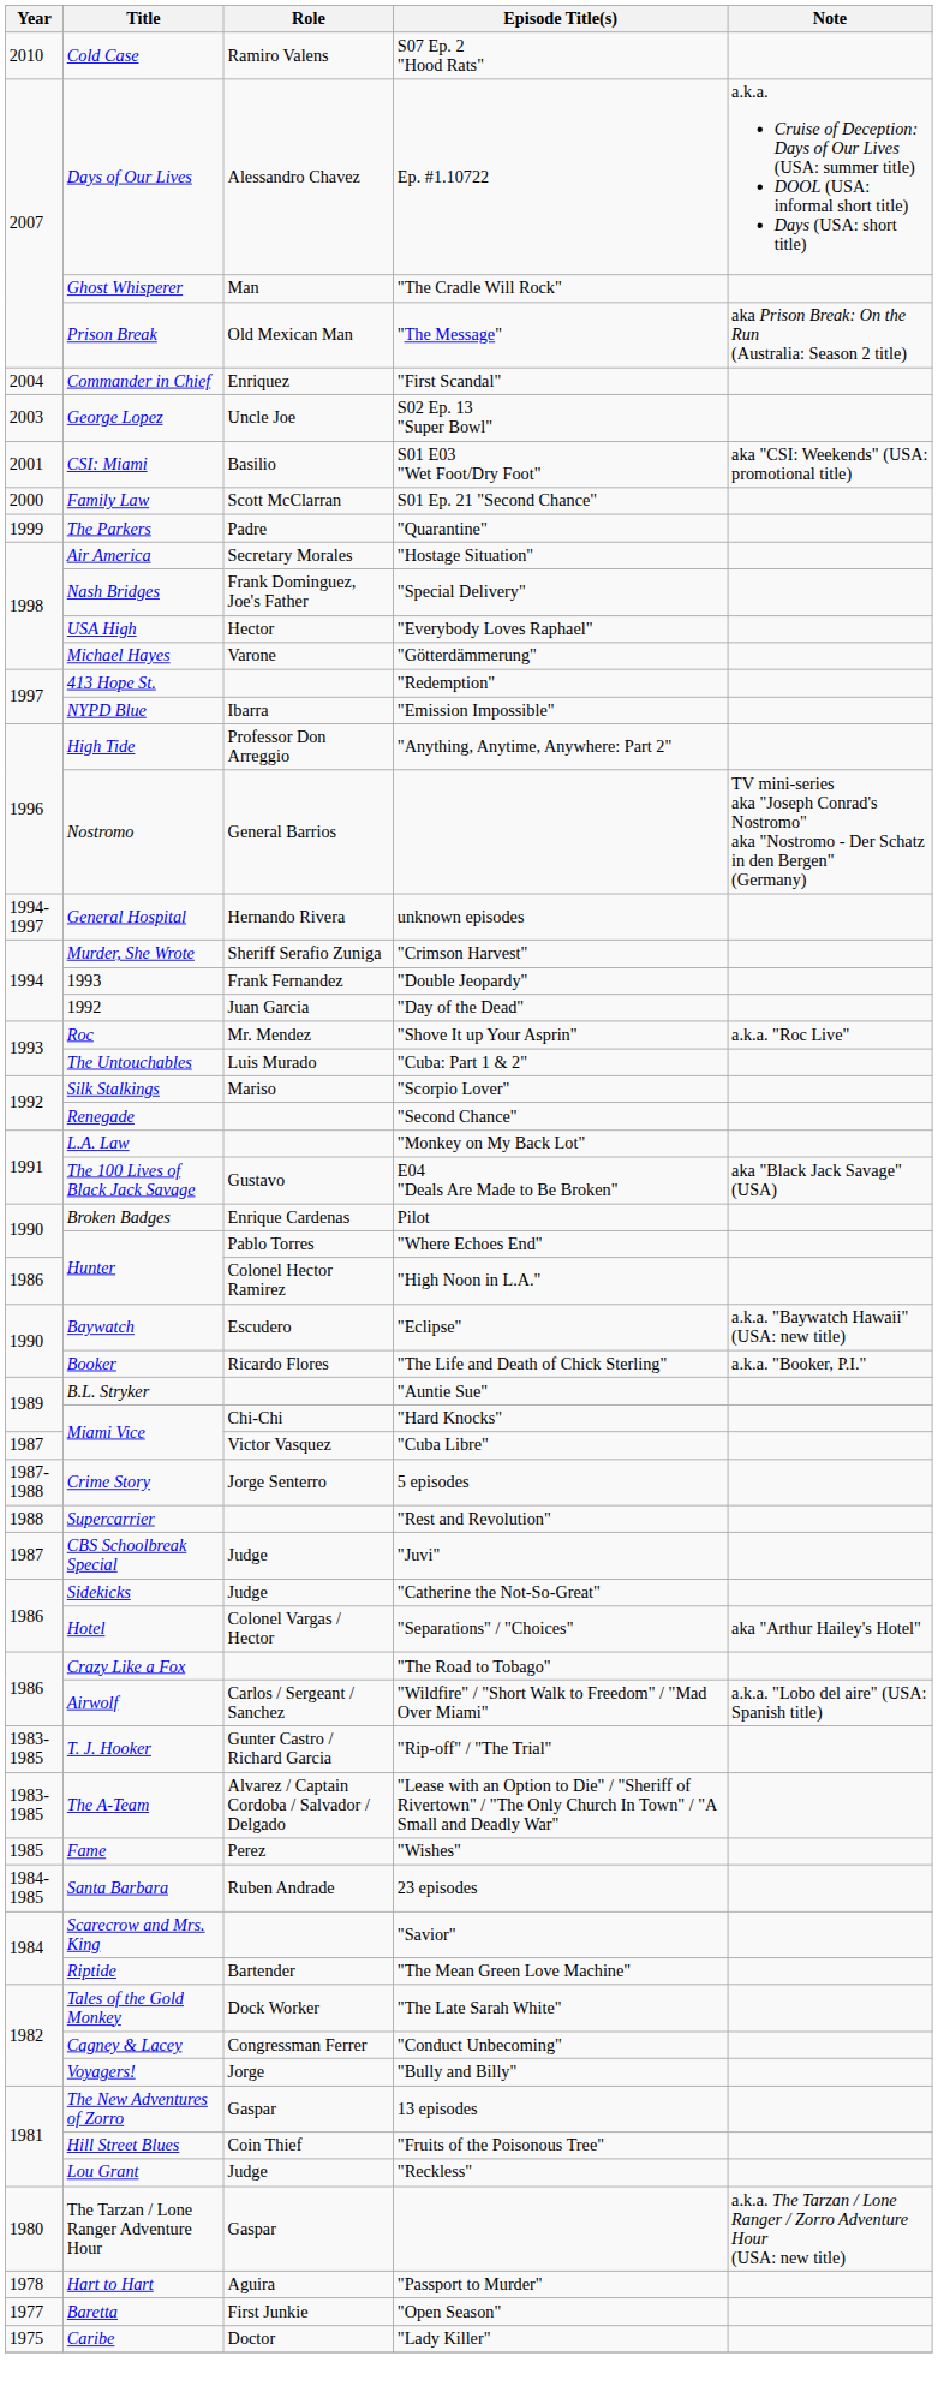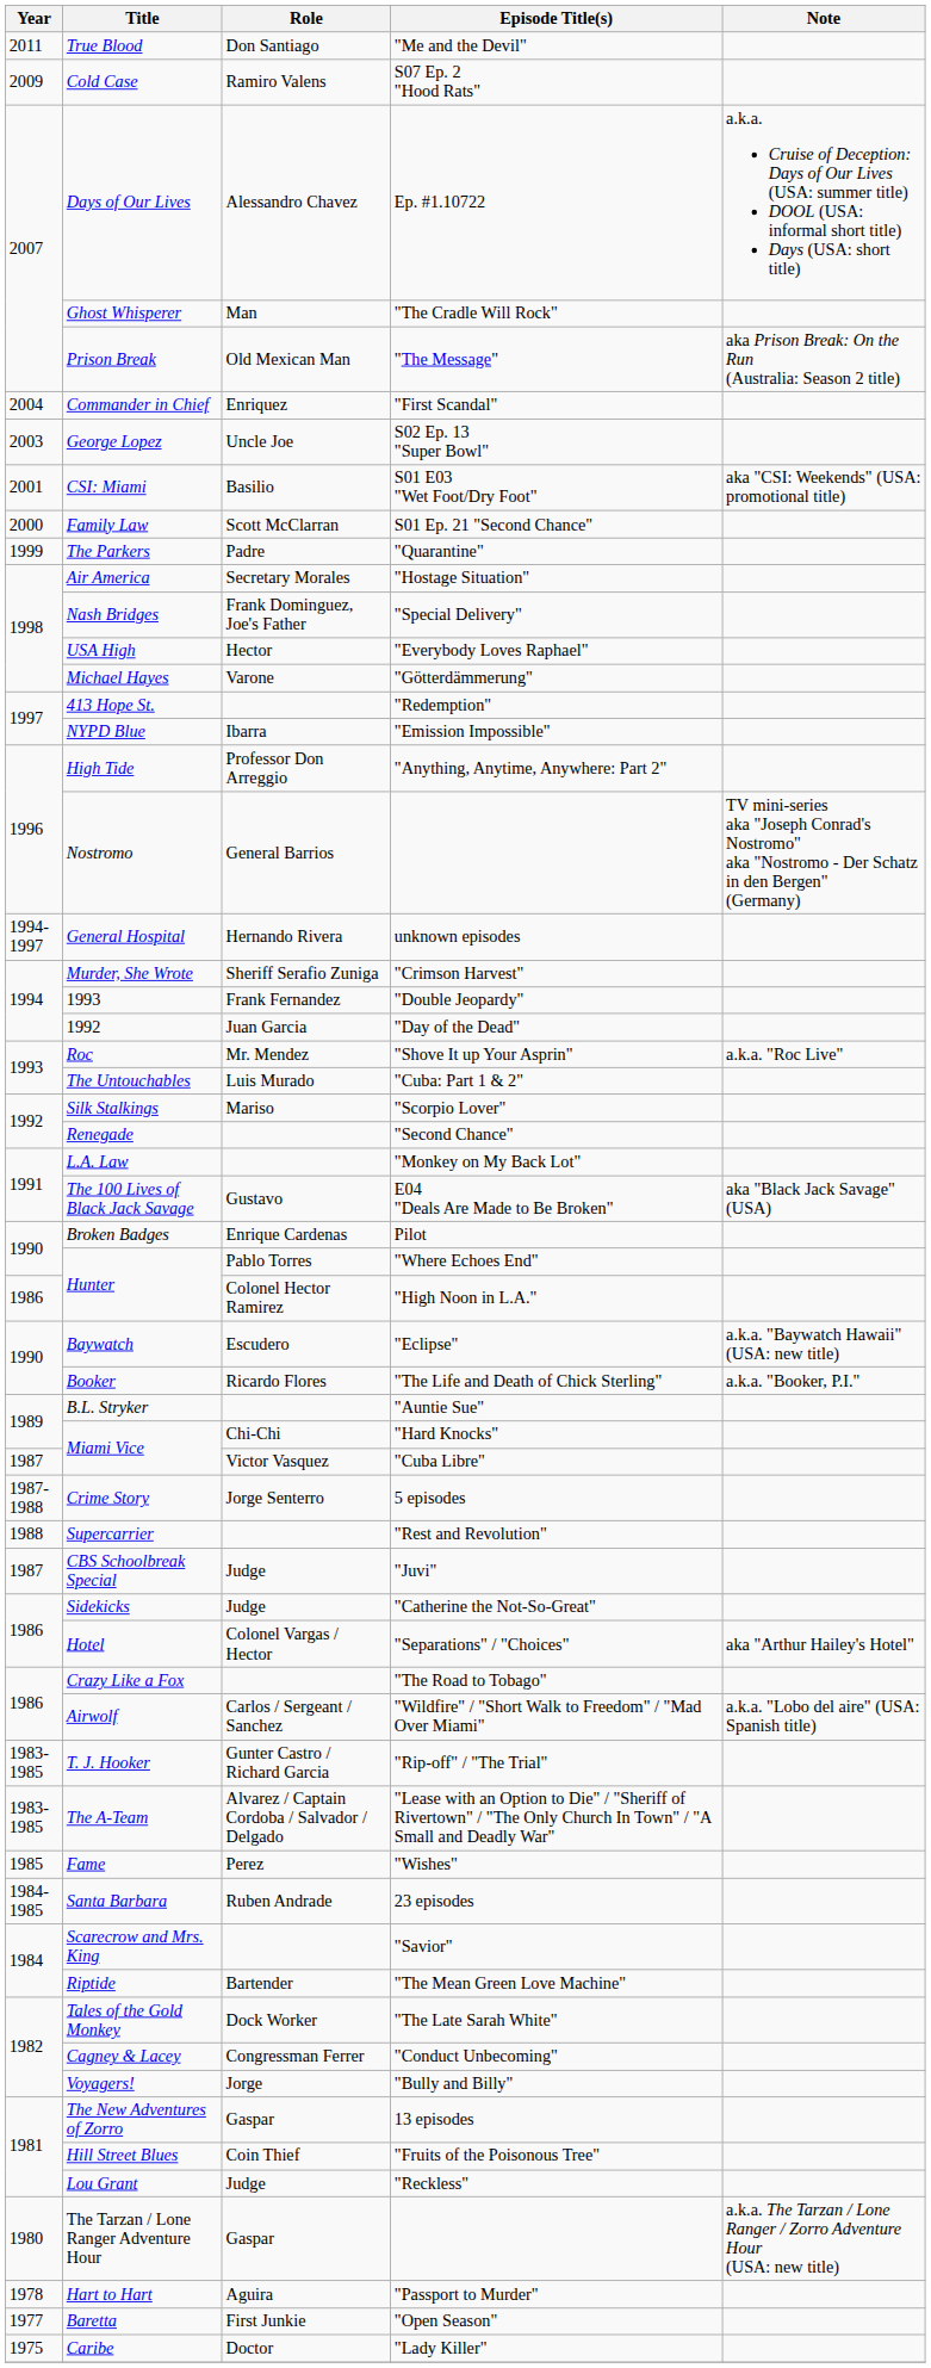+ row: 2011 | True Blood | Don Santiago | "Me and the Devil"
S07 Ep. 2 "Hood Rats" | Year: 2010 -> 2009
